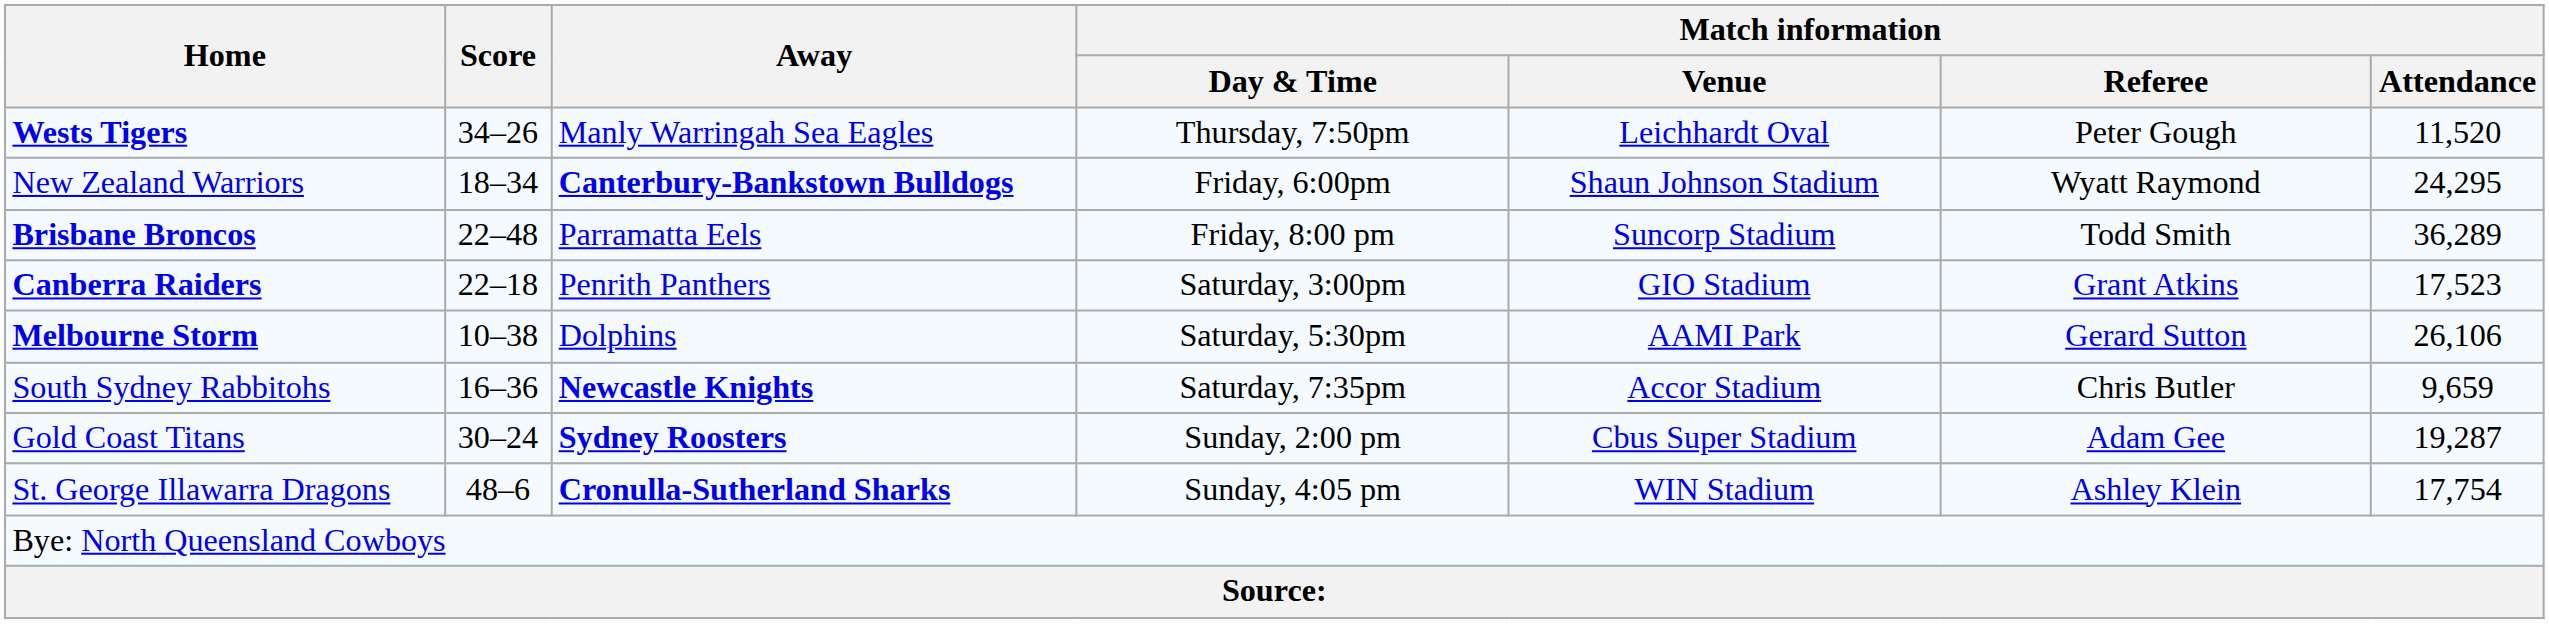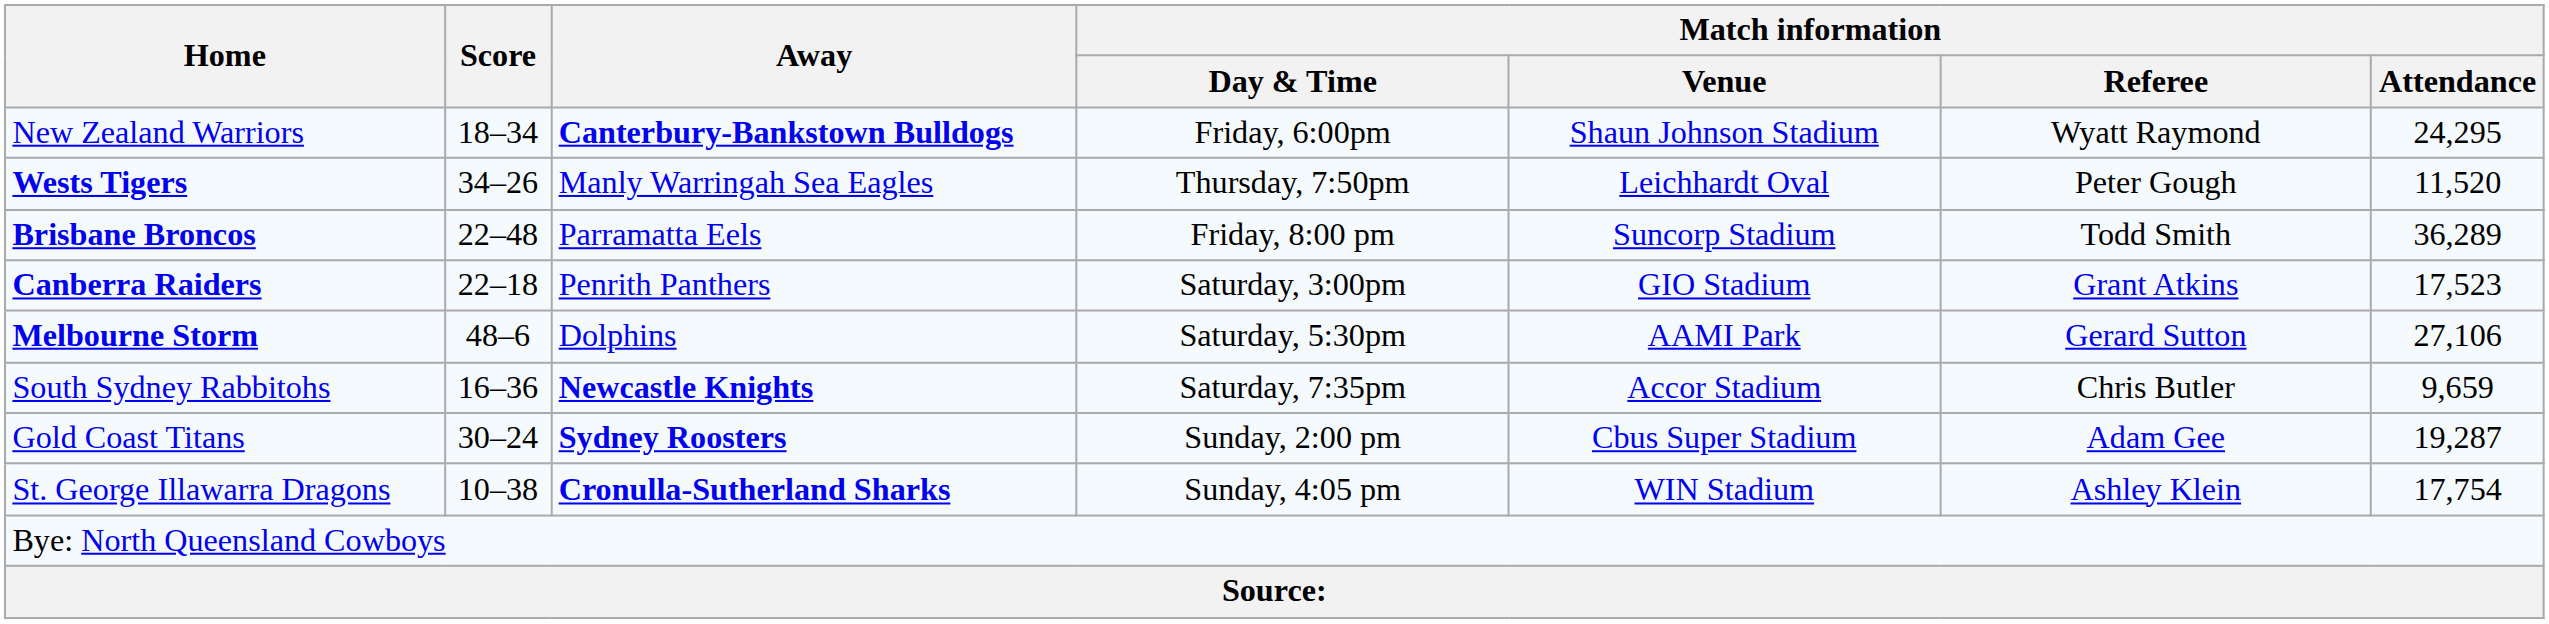rows swapped: Wests Tigers <-> New Zealand Warriors
Melbourne Storm | Score: 10–38 -> 48–6
Melbourne Storm | Match information / Attendance: 26,106 -> 27,106
St. George Illawarra Dragons | Score: 48–6 -> 10–38
